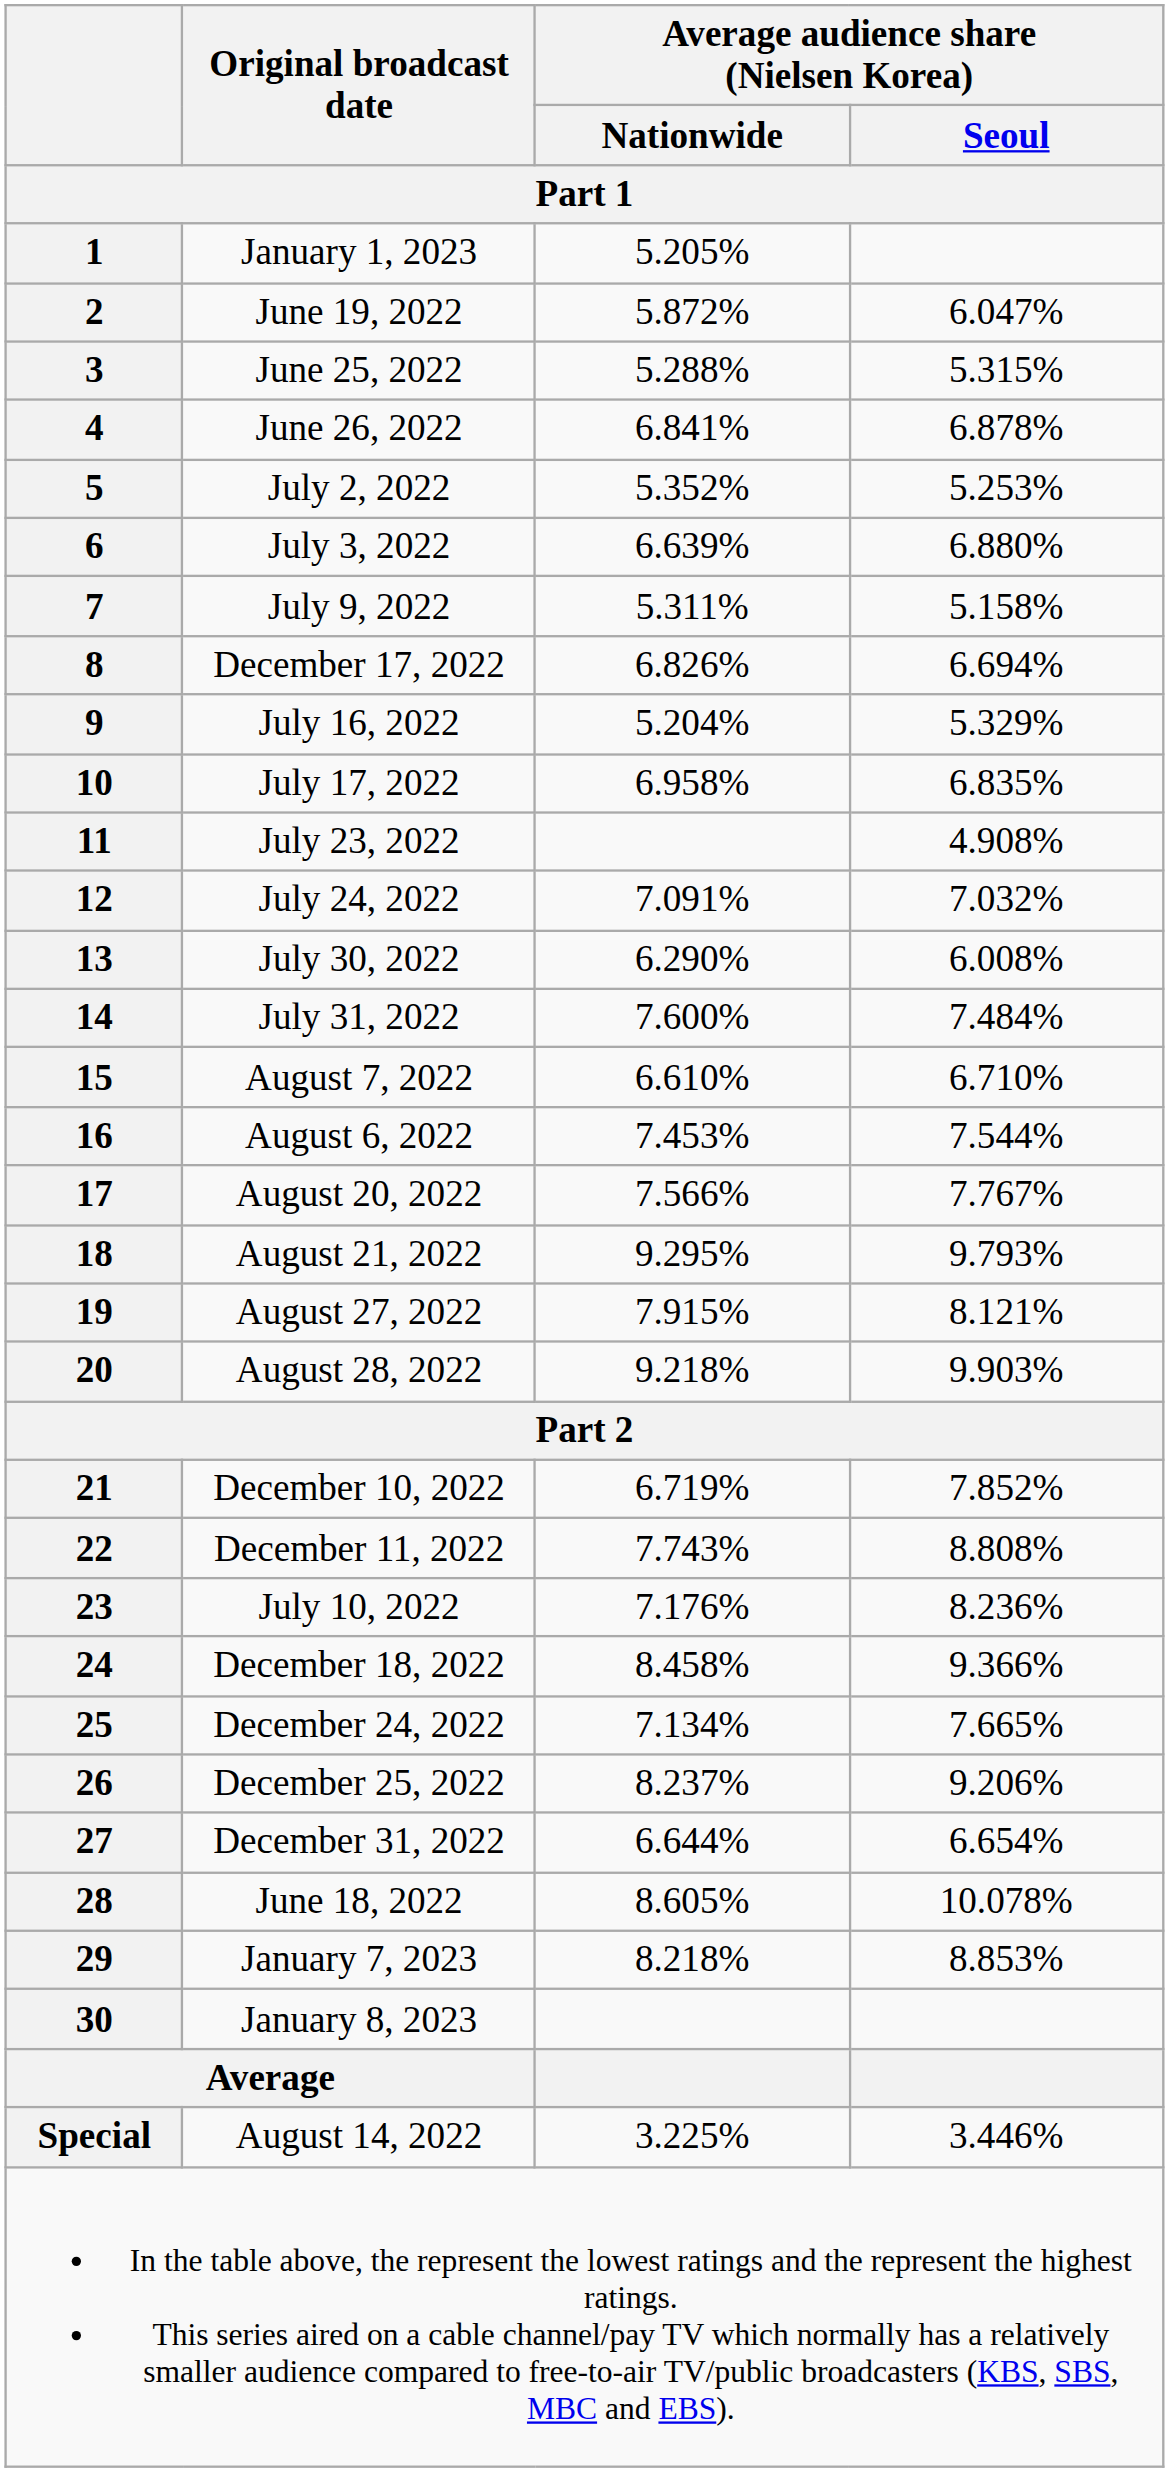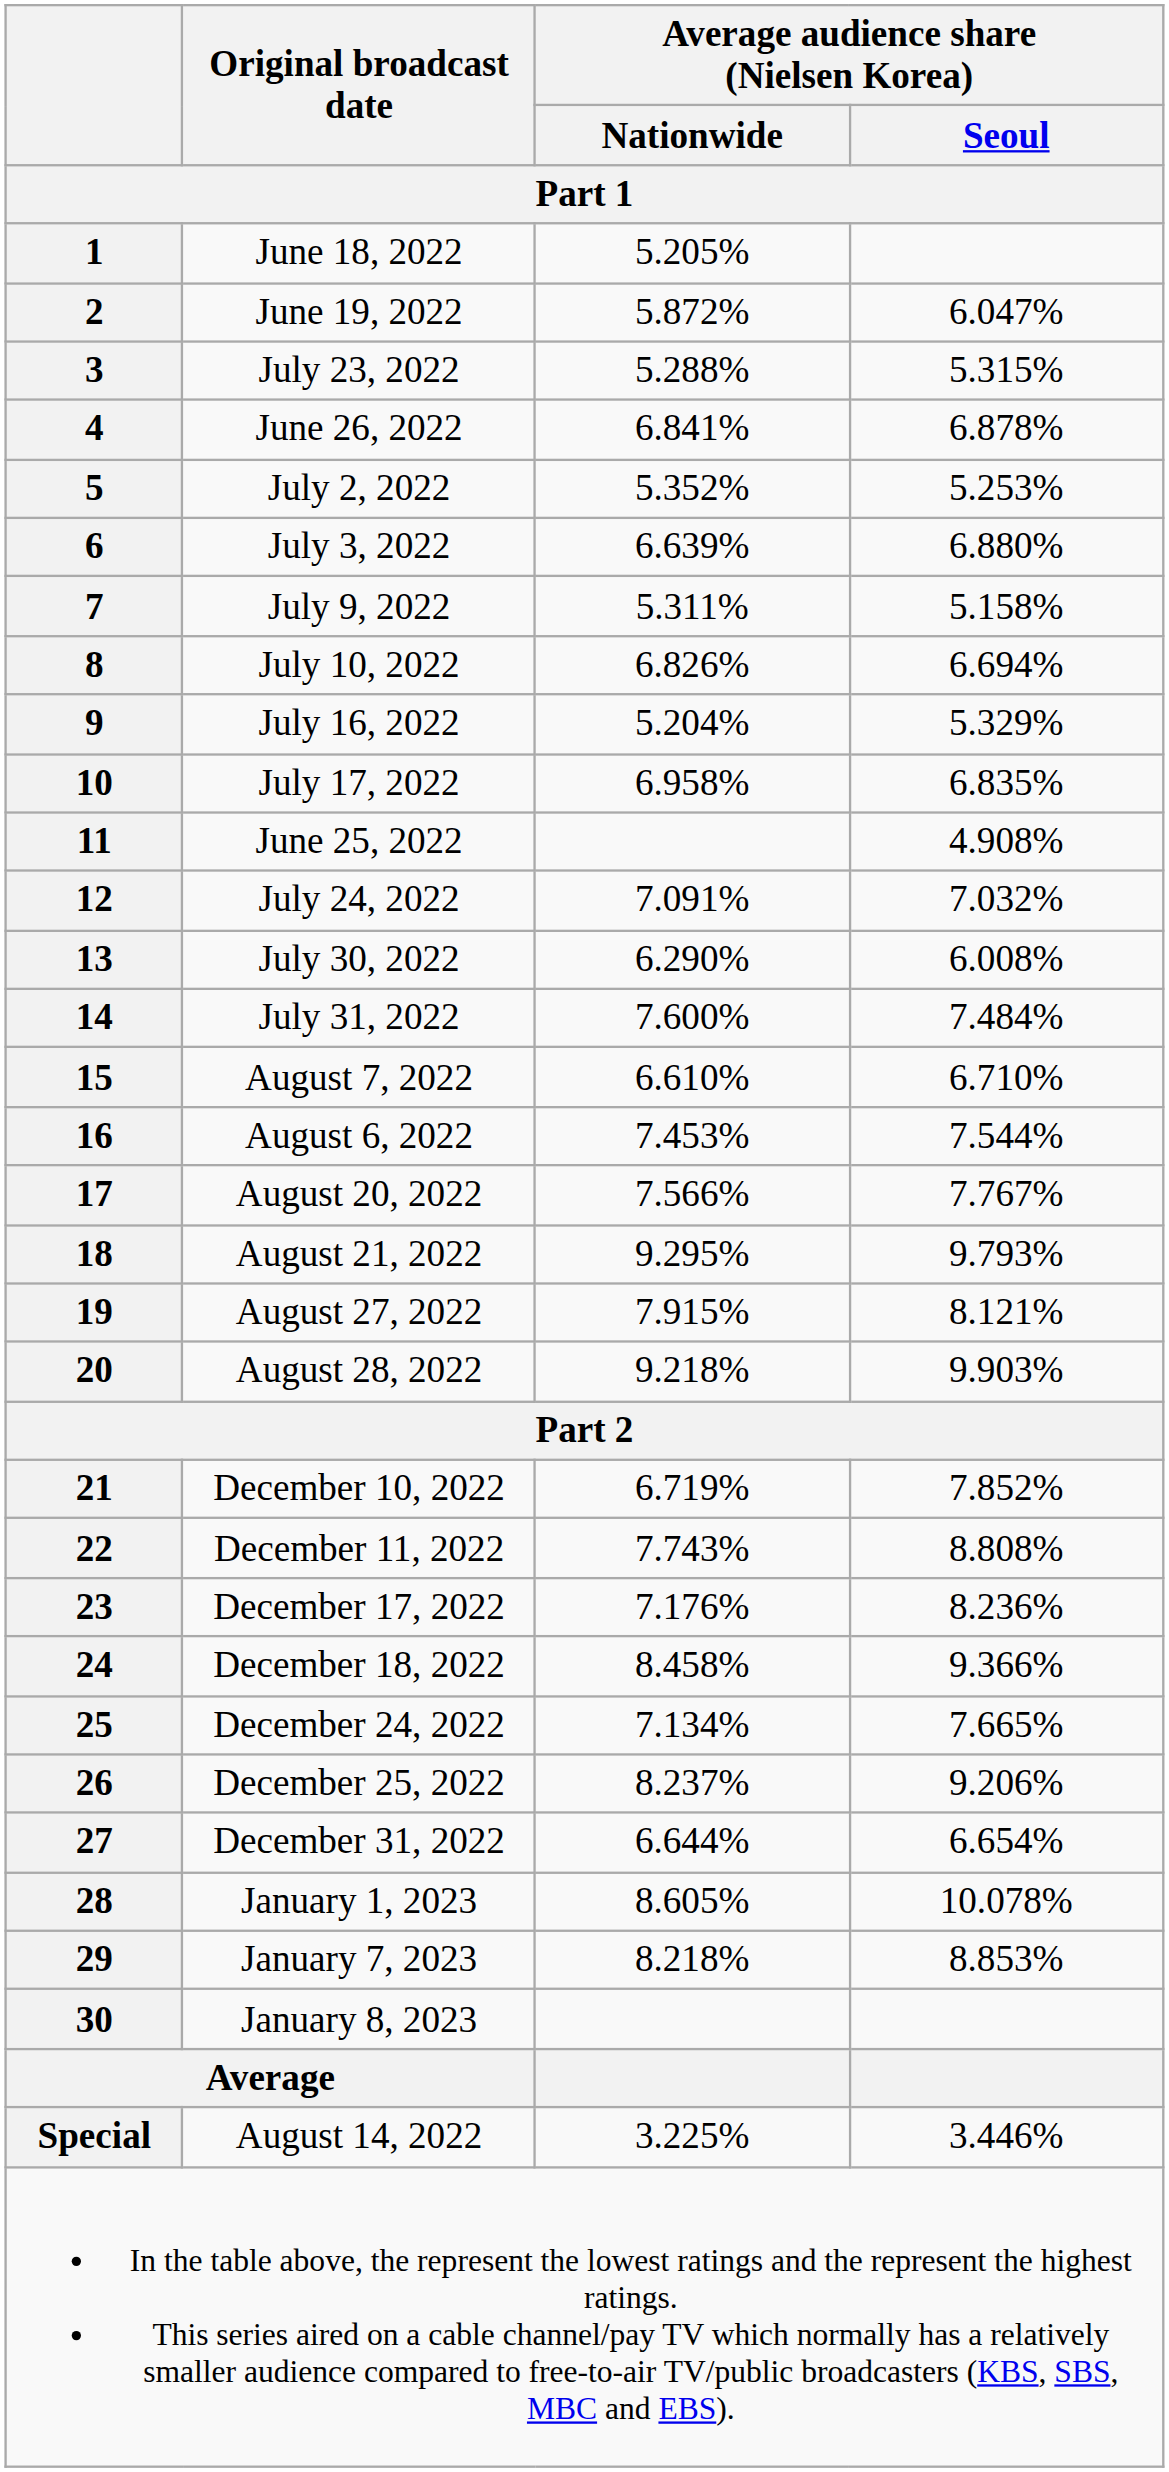1 | Original broadcast date / Part 1: January 1, 2023 -> June 18, 2022
3 | Original broadcast date / Part 1: June 25, 2022 -> July 23, 2022
8 | Original broadcast date / Part 1: December 17, 2022 -> July 10, 2022
11 | Original broadcast date / Part 1: July 23, 2022 -> June 25, 2022
23 | Original broadcast date / Part 1: July 10, 2022 -> December 17, 2022
28 | Original broadcast date / Part 1: June 18, 2022 -> January 1, 2023
